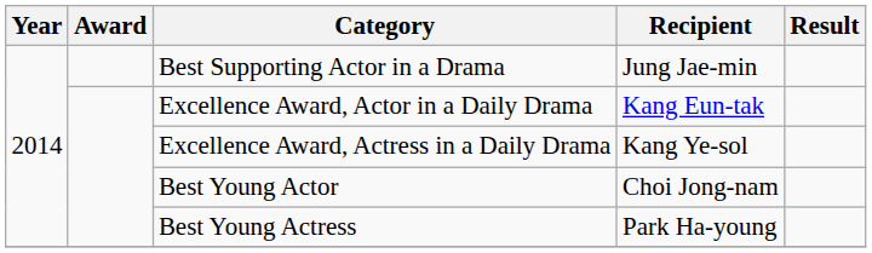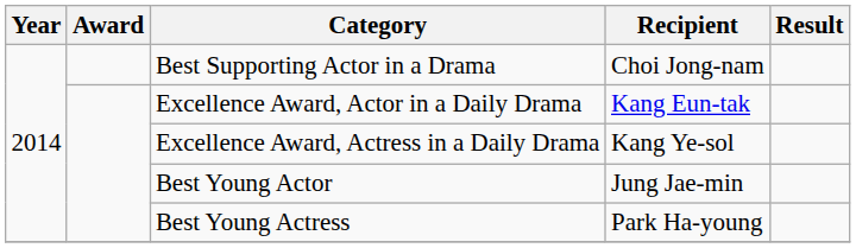Best Supporting Actor in a Drama | Recipient: Jung Jae-min -> Choi Jong-nam
Best Young Actor | Recipient: Choi Jong-nam -> Jung Jae-min
